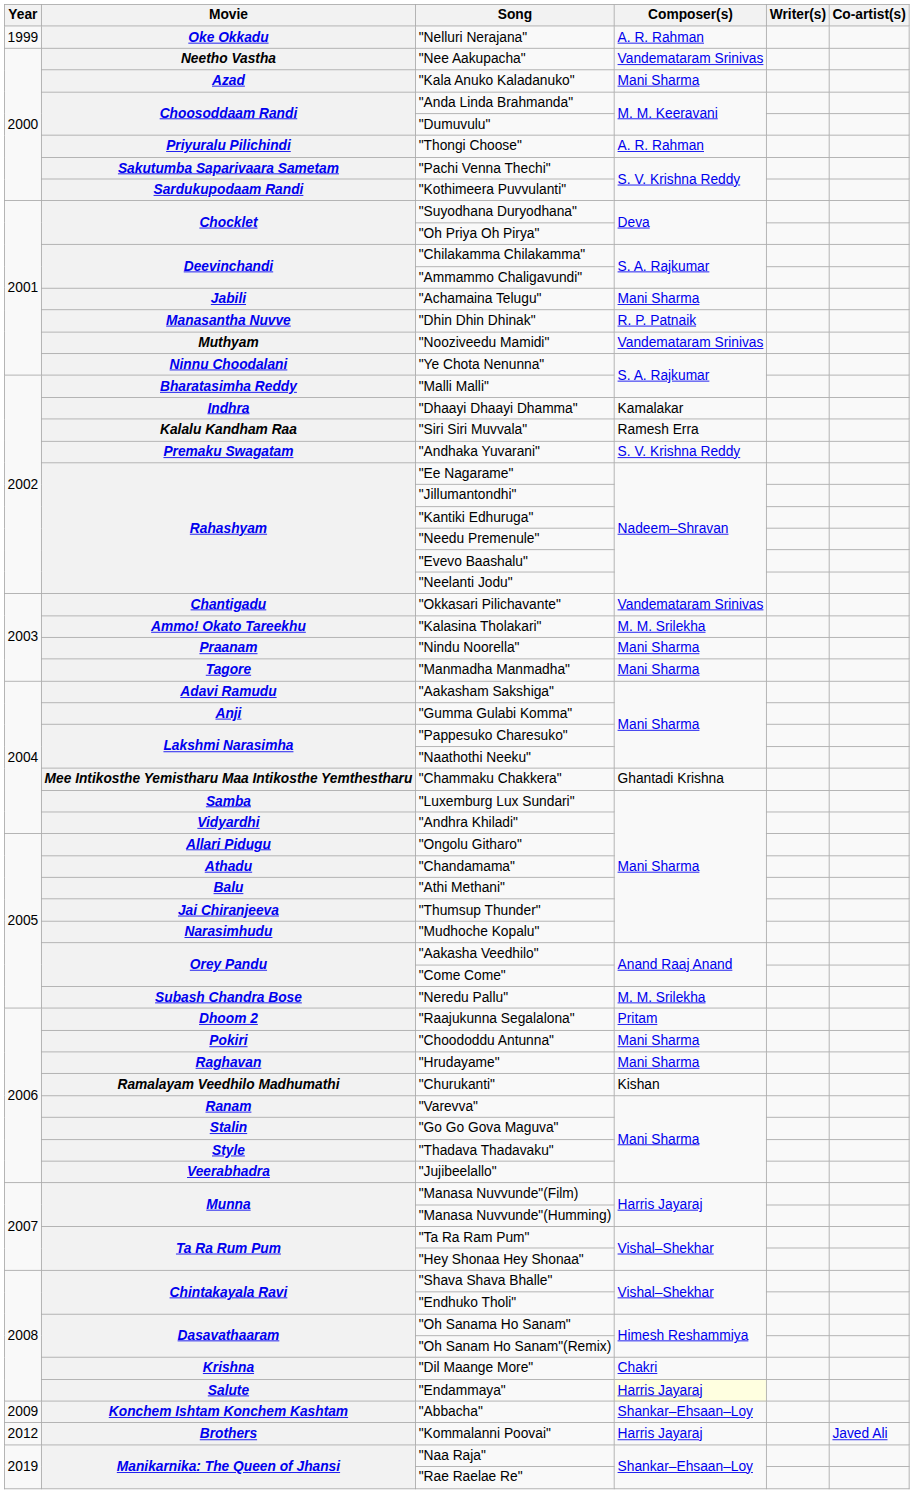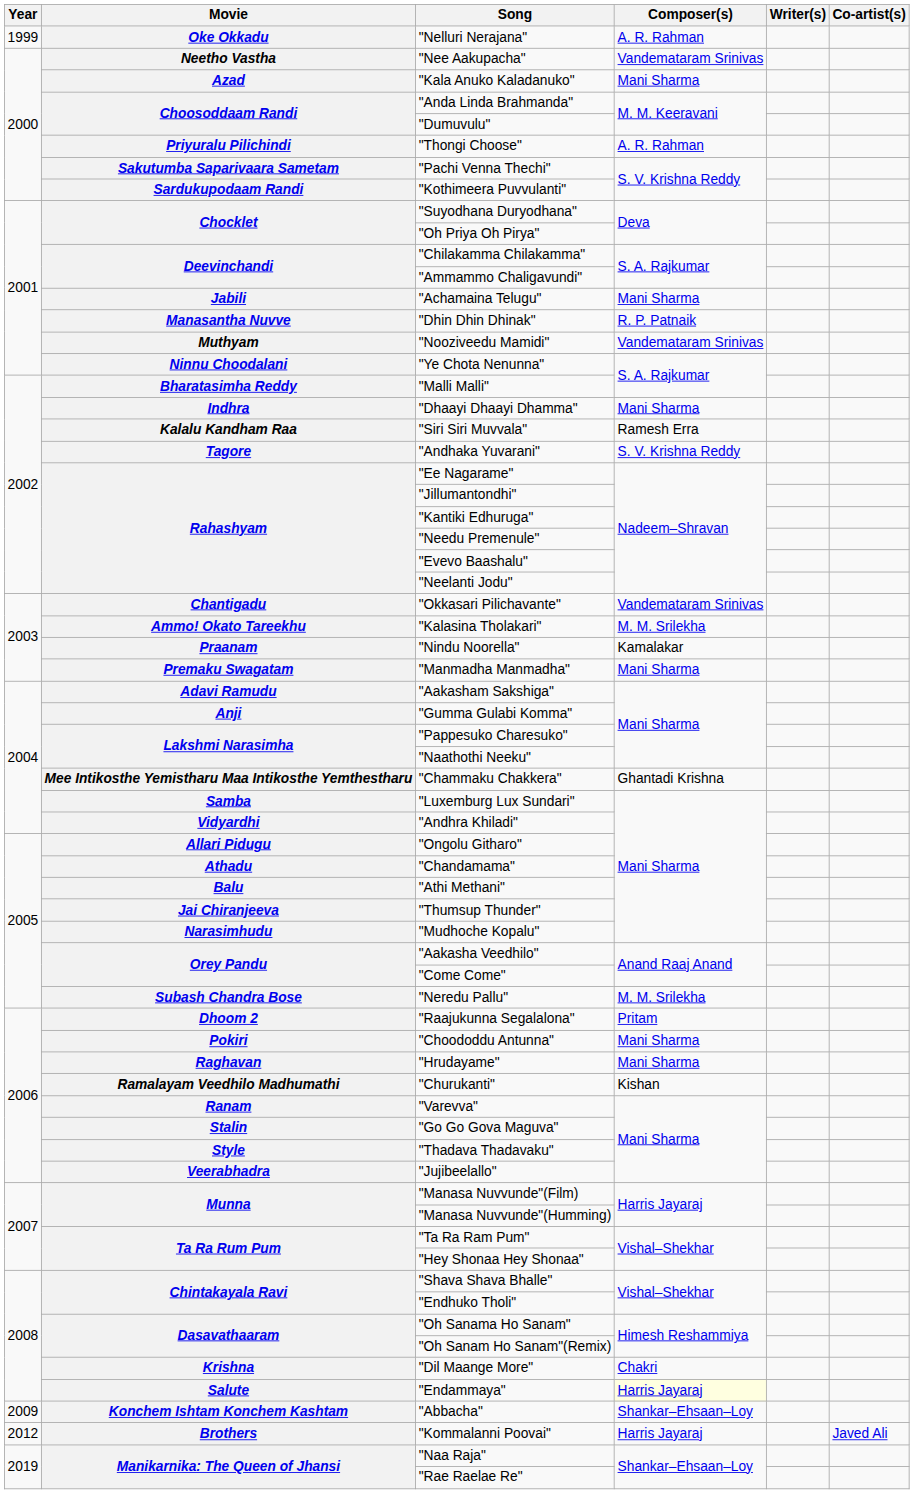"Dhaayi Dhaayi Dhamma" | Composer(s): Kamalakar -> Mani Sharma
"Andhaka Yuvarani" | Movie: Premaku Swagatam -> Tagore
"Nindu Noorella" | Composer(s): Mani Sharma -> Kamalakar
"Manmadha Manmadha" | Movie: Tagore -> Premaku Swagatam
